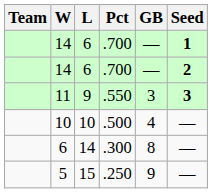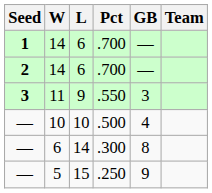columns swapped: Team <-> Seed
